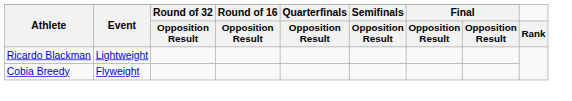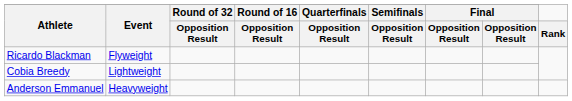Ricardo Blackman | Event: Lightweight -> Flyweight
Cobia Breedy | Event: Flyweight -> Lightweight
+ row: Anderson Emmanuel | Heavyweight
